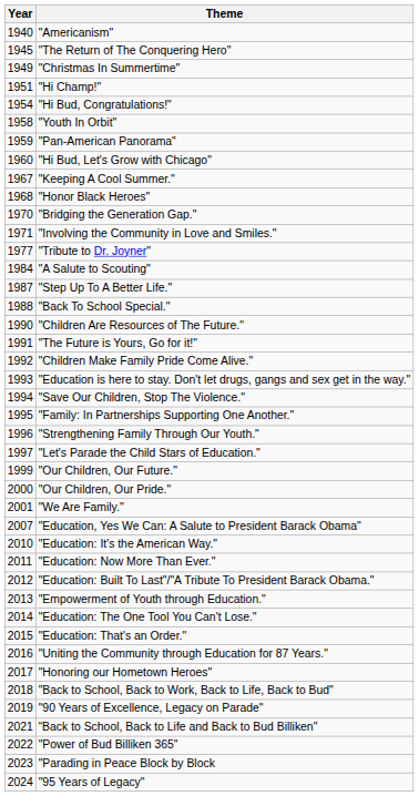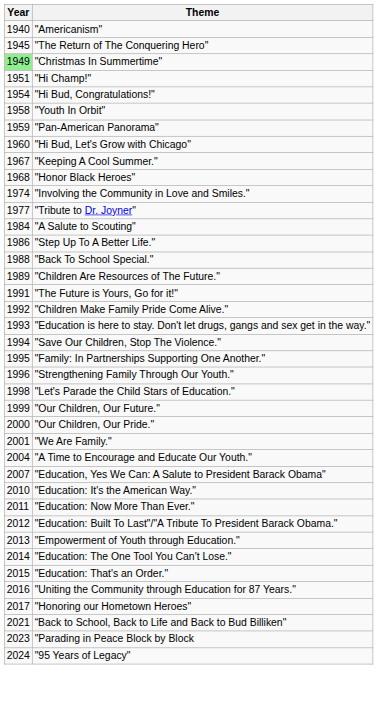"Christmas In Summertime" | Year: no background -> lightgreen background
- row: 1970 | "Bridging the Generation Gap."
"Involving the Community in Love and Smiles." | Year: 1971 -> 1974
"Step Up To A Better Life." | Year: 1987 -> 1986
"Children Are Resources of The Future." | Year: 1990 -> 1989
"Let's Parade the Child Stars of Education." | Year: 1997 -> 1998
+ row: 2004 | "A Time to Encourage and Educate Our Youth."
- row: 2018 | "Back to School, Back to Work, Back to Life, Back to Bud"
- row: 2019 | "90 Years of Excellence, Legacy on Parade"
- row: 2022 | "Power of Bud Billiken 365"
